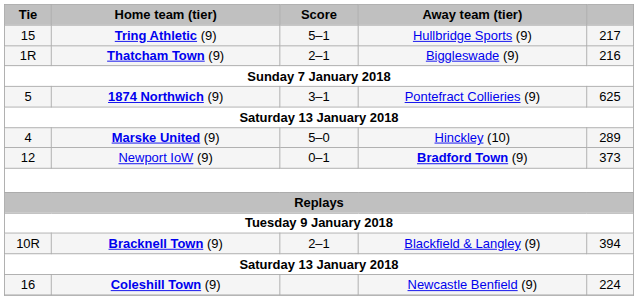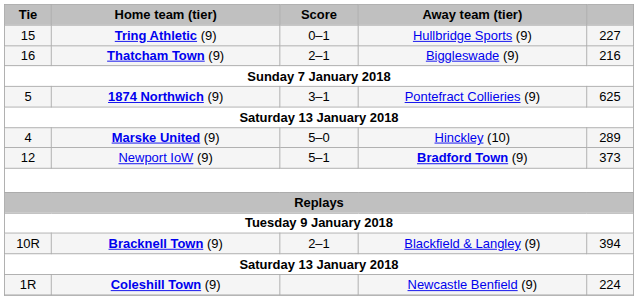Tring Athletic (9) | Score: 5–1 -> 0–1
Tring Athletic (9) | column 5: 217 -> 227
Thatcham Town (9) | Tie: 1R -> 16
Newport IoW (9) | Score: 0–1 -> 5–1
Coleshill Town (9) | Tie: 16 -> 1R
